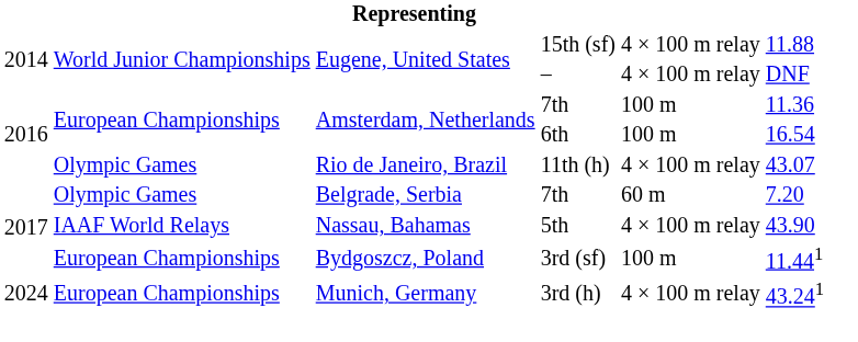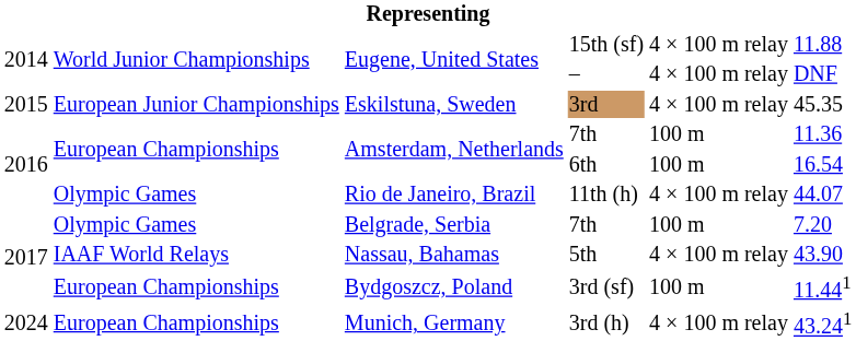+ row: 2015 | European Junior Championships | Eskilstuna, Sweden | 3rd | 4 × 100 m relay | 45.35
11th (h) | column 6: 43.07 -> 44.07
Belgrade, Serbia / 7th | column 5: 60 m -> 100 m
